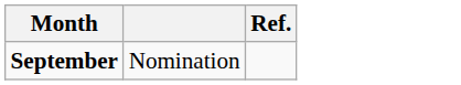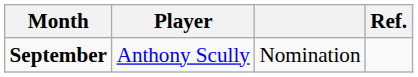+ column: Player | Anthony Scully
